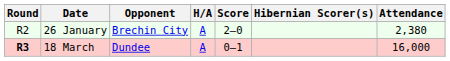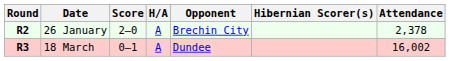columns swapped: Opponent <-> Score
26 January | Round: normal -> bold
26 January | Attendance: 2,380 -> 2,378
18 March | Attendance: 16,000 -> 16,002
